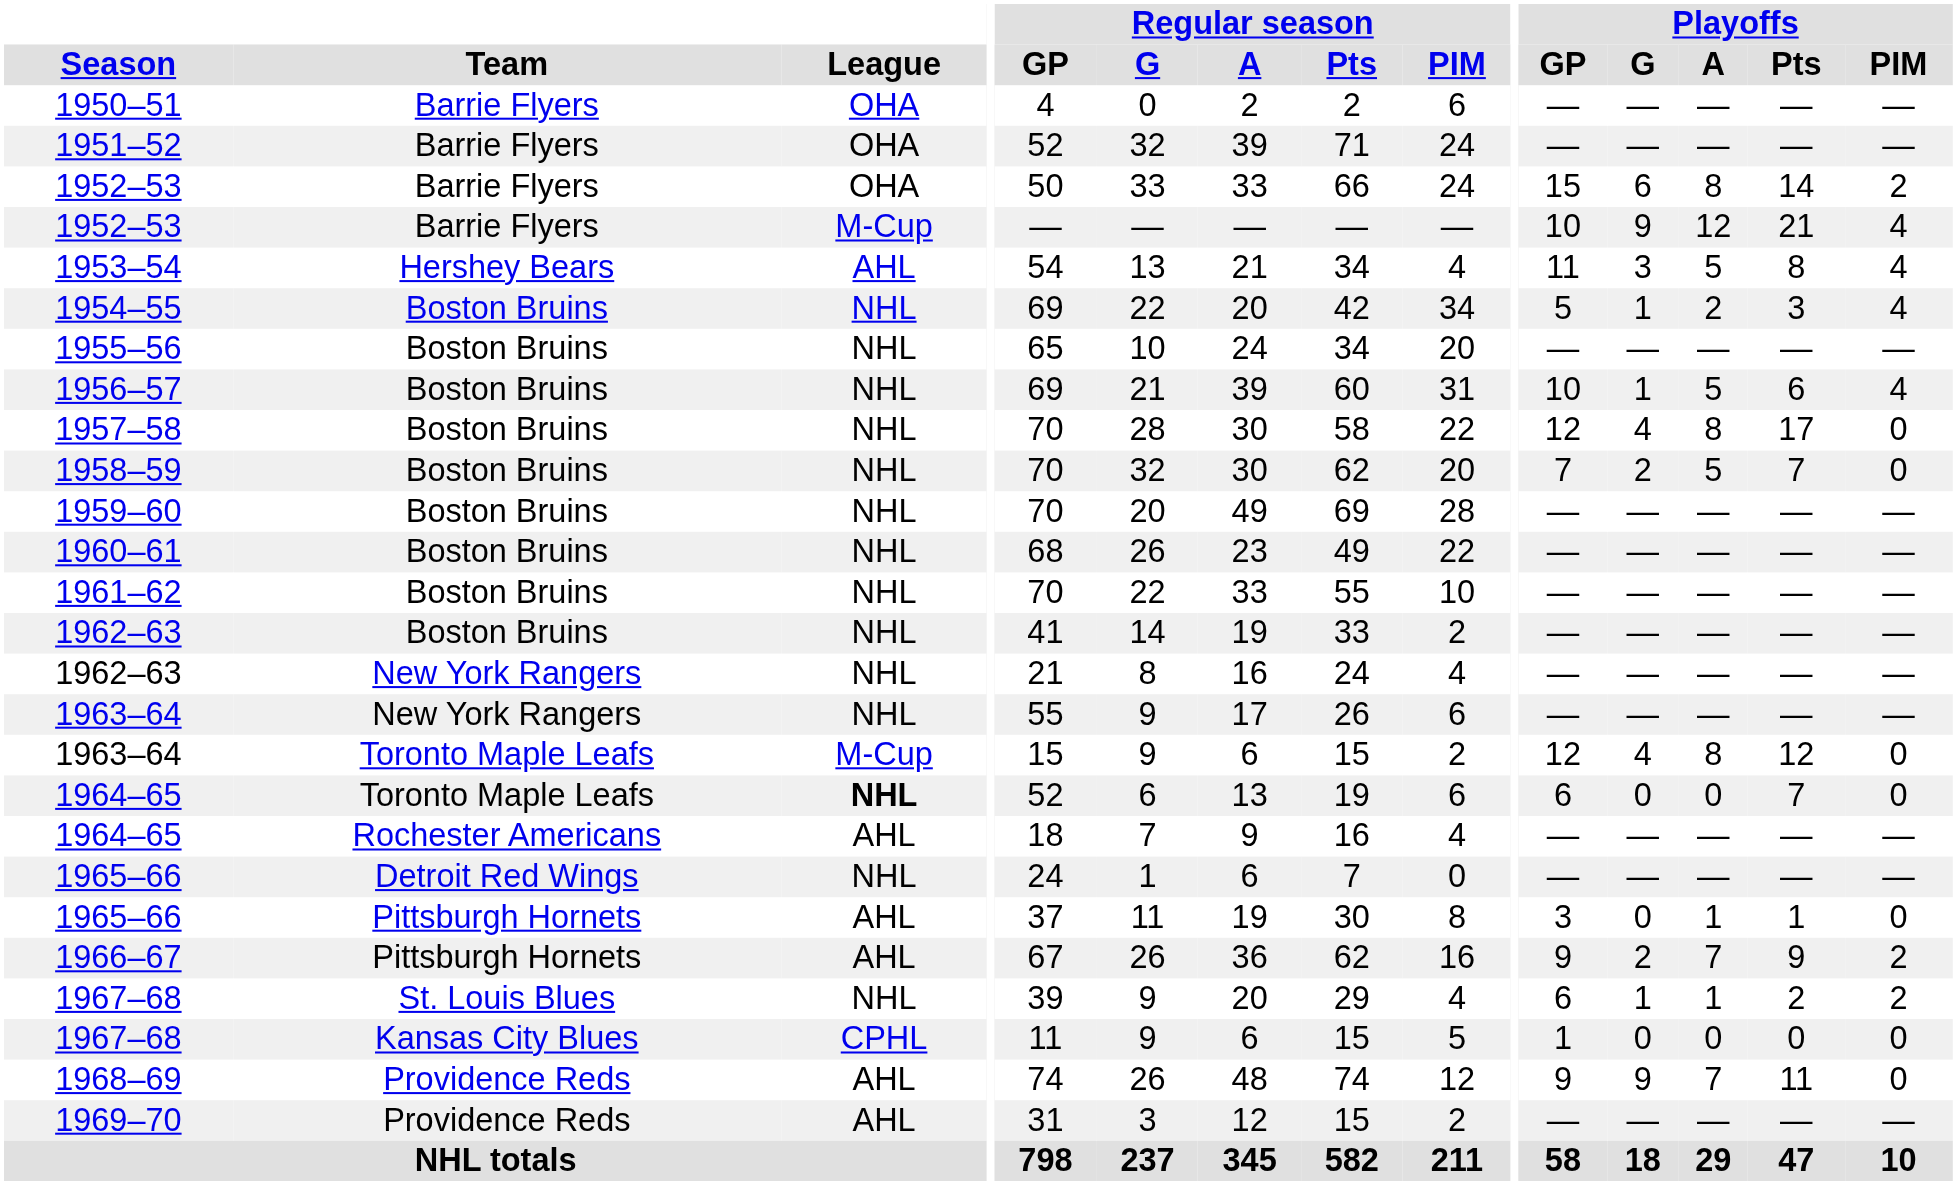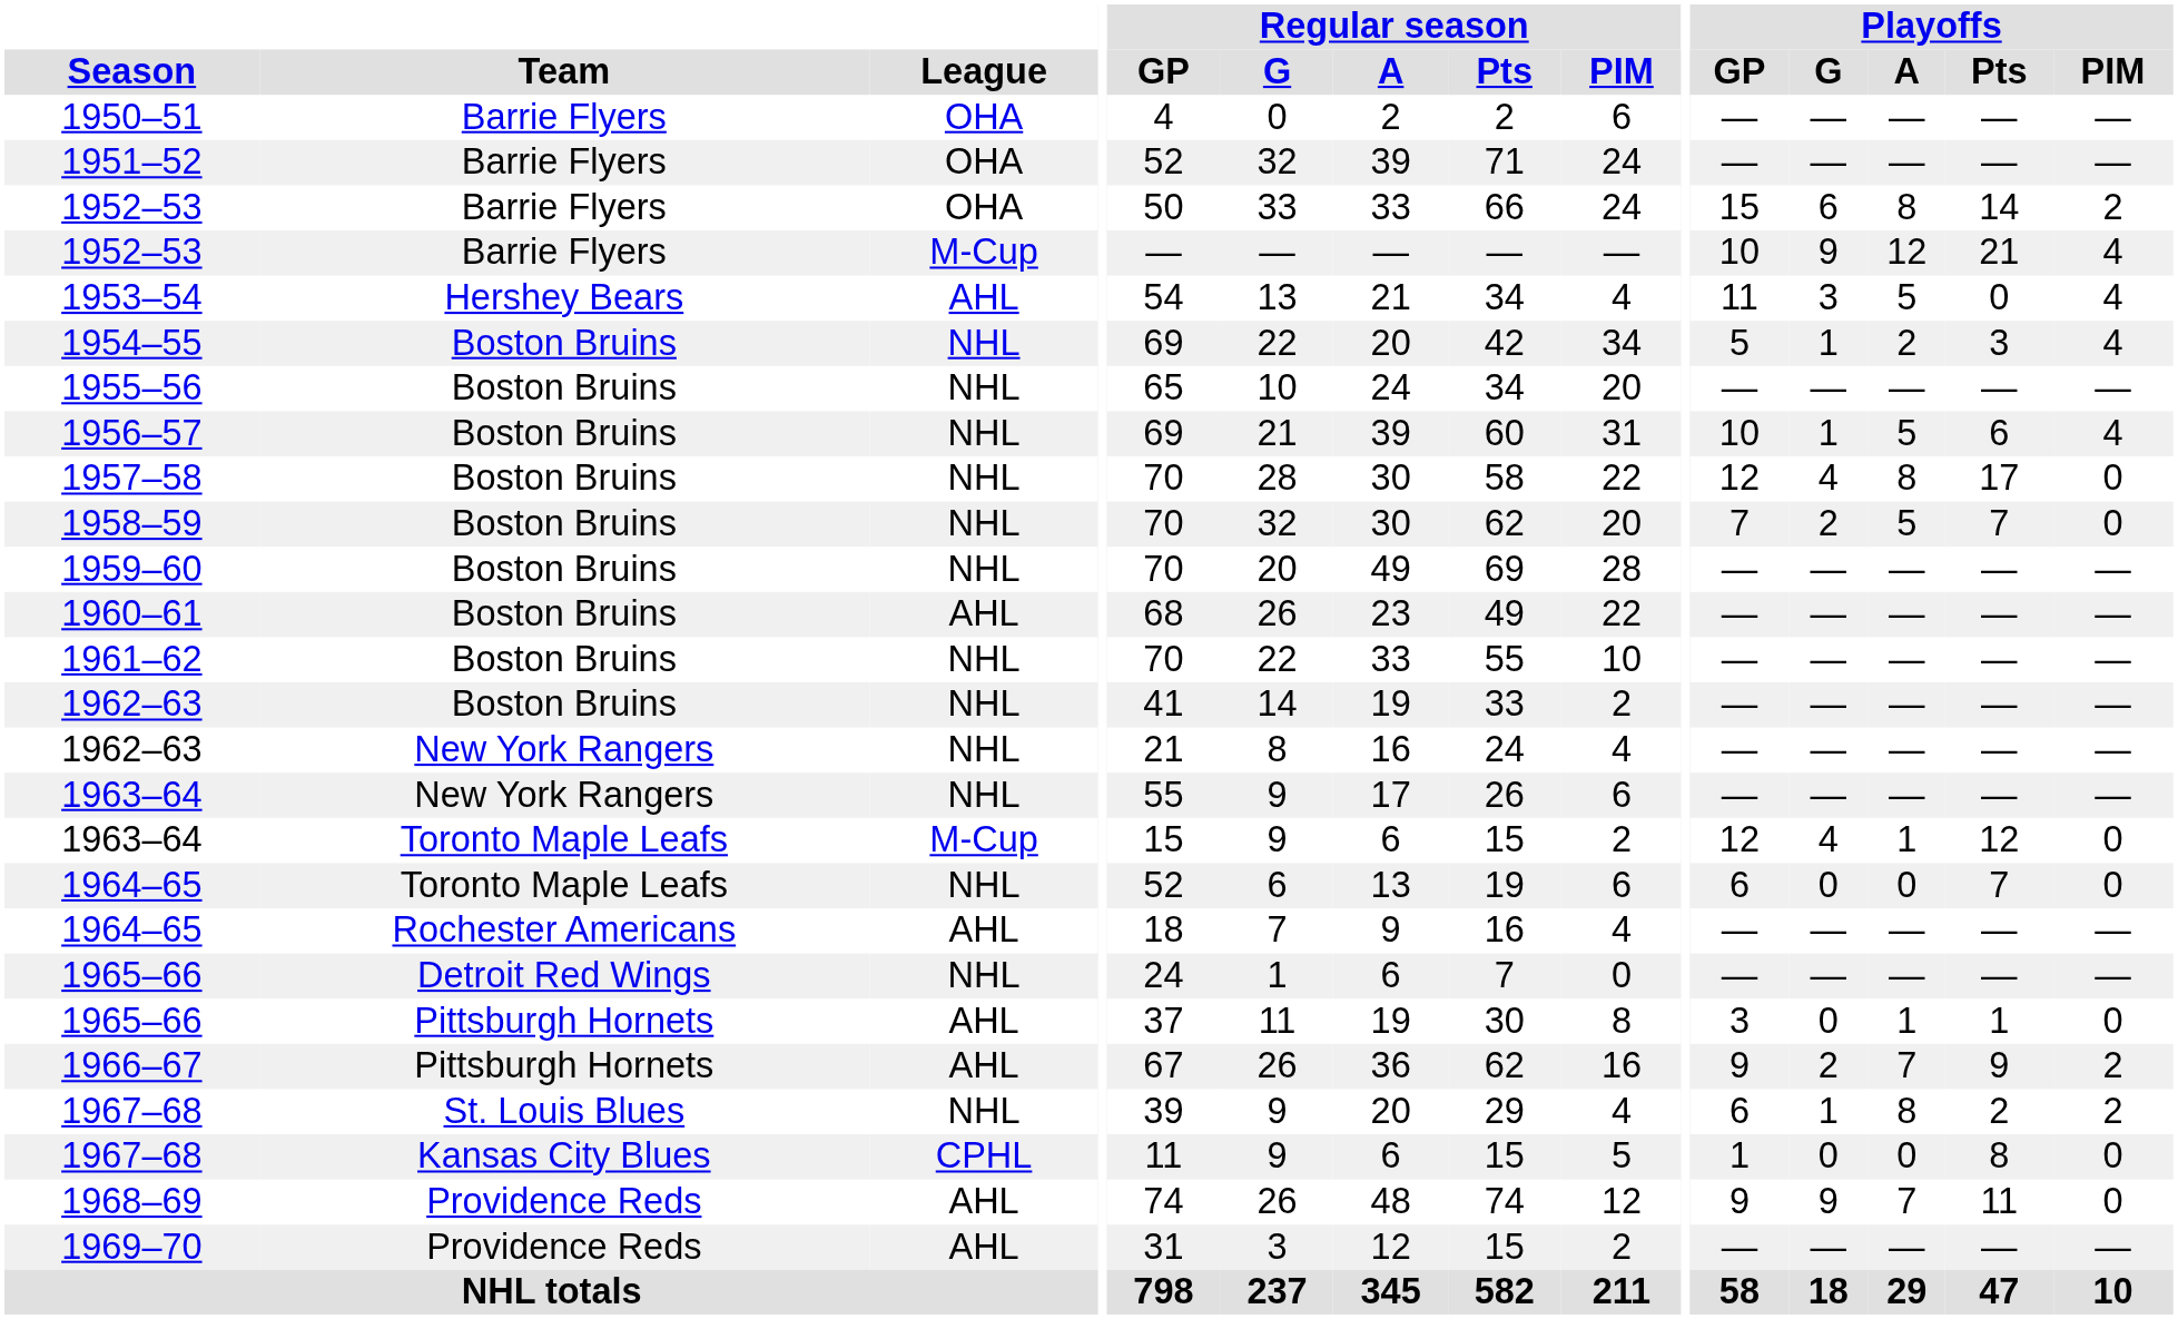1953–54 | Playoffs / Pts: 8 -> 0
1960–61 | League: NHL -> AHL
1963–64 / Toronto Maple Leafs | Playoffs / A: 8 -> 1
1964–65 / Toronto Maple Leafs | League: bold -> normal
1967–68 / St. Louis Blues | Playoffs / A: 1 -> 8
1967–68 / Kansas City Blues | Playoffs / Pts: 0 -> 8
